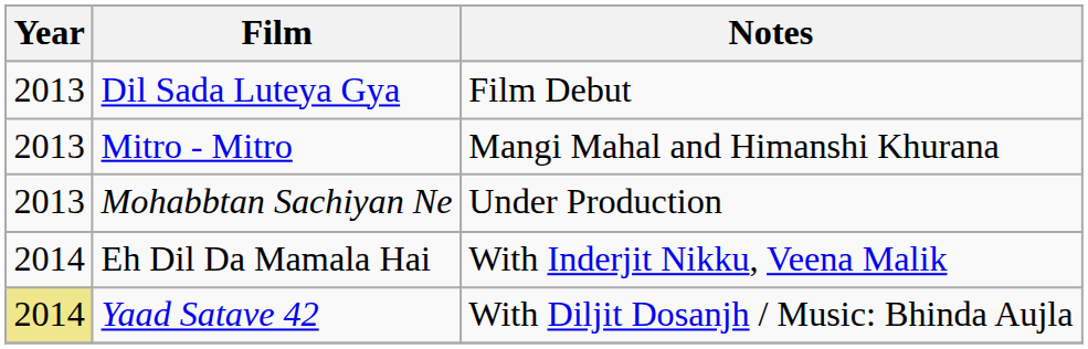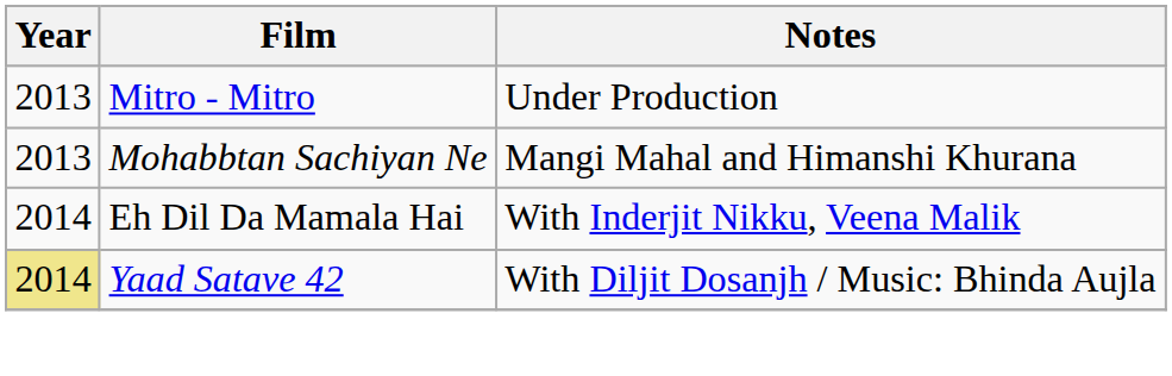- row: 2013 | Dil Sada Luteya Gya | Film Debut
Mitro - Mitro | Notes: Mangi Mahal and Himanshi Khurana -> Under Production
Mohabbtan Sachiyan Ne | Notes: Under Production -> Mangi Mahal and Himanshi Khurana
